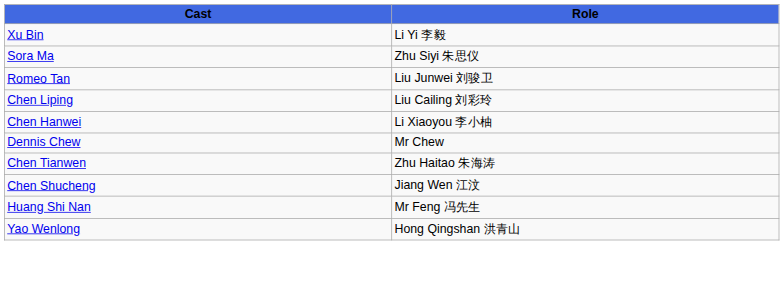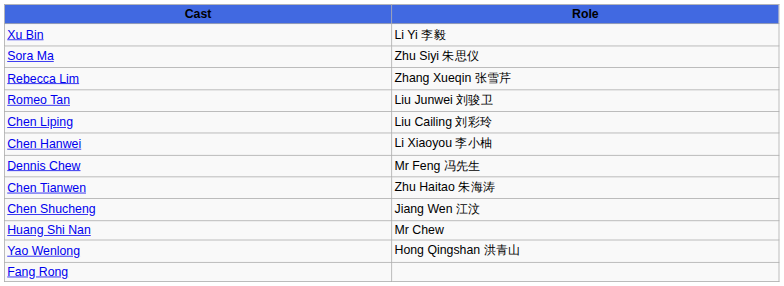+ row: Rebecca Lim | Zhang Xueqin 张雪芹
Dennis Chew | Role: Mr Chew -> Mr Feng 冯先生
Huang Shi Nan | Role: Mr Feng 冯先生 -> Mr Chew
+ row: Fang Rong
